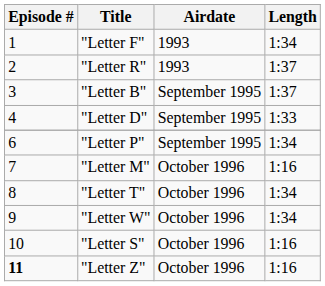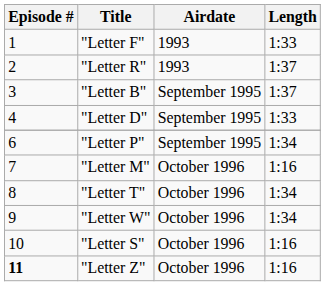"Letter F" | Length: 1:34 -> 1:33
